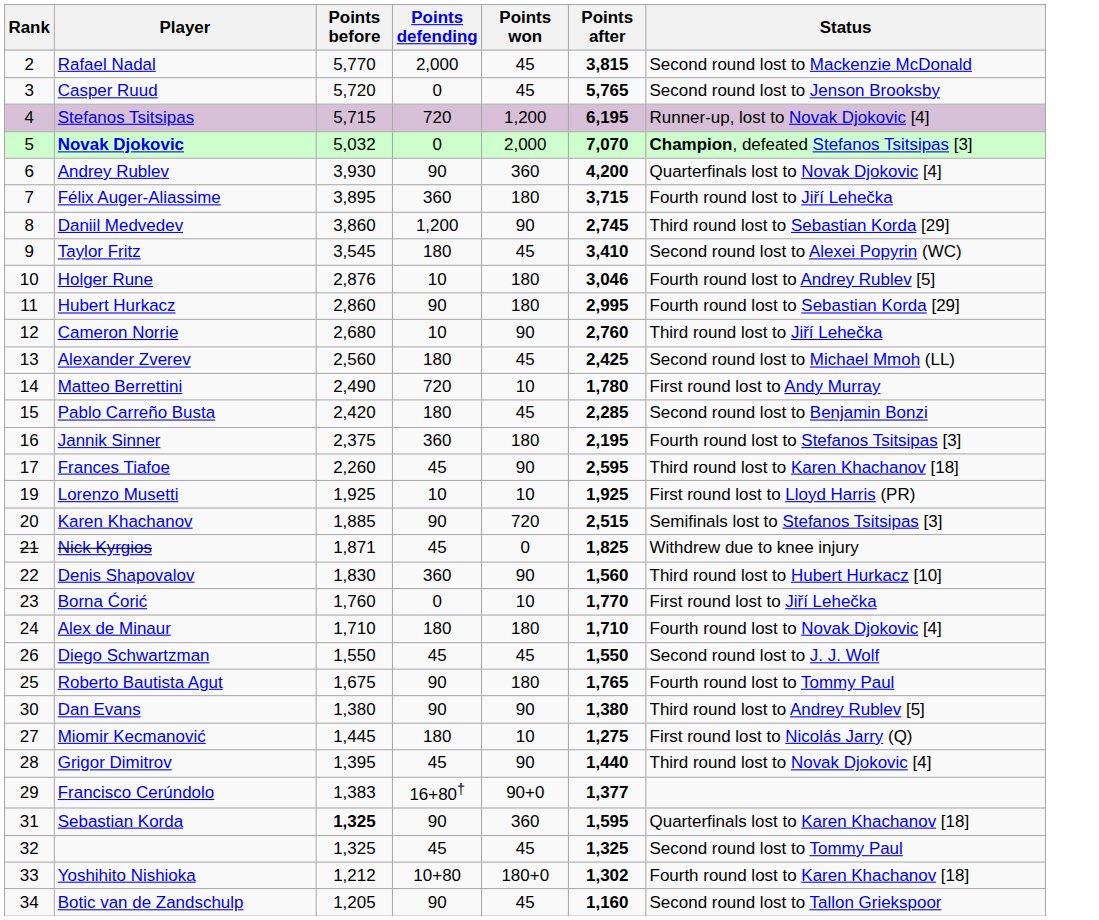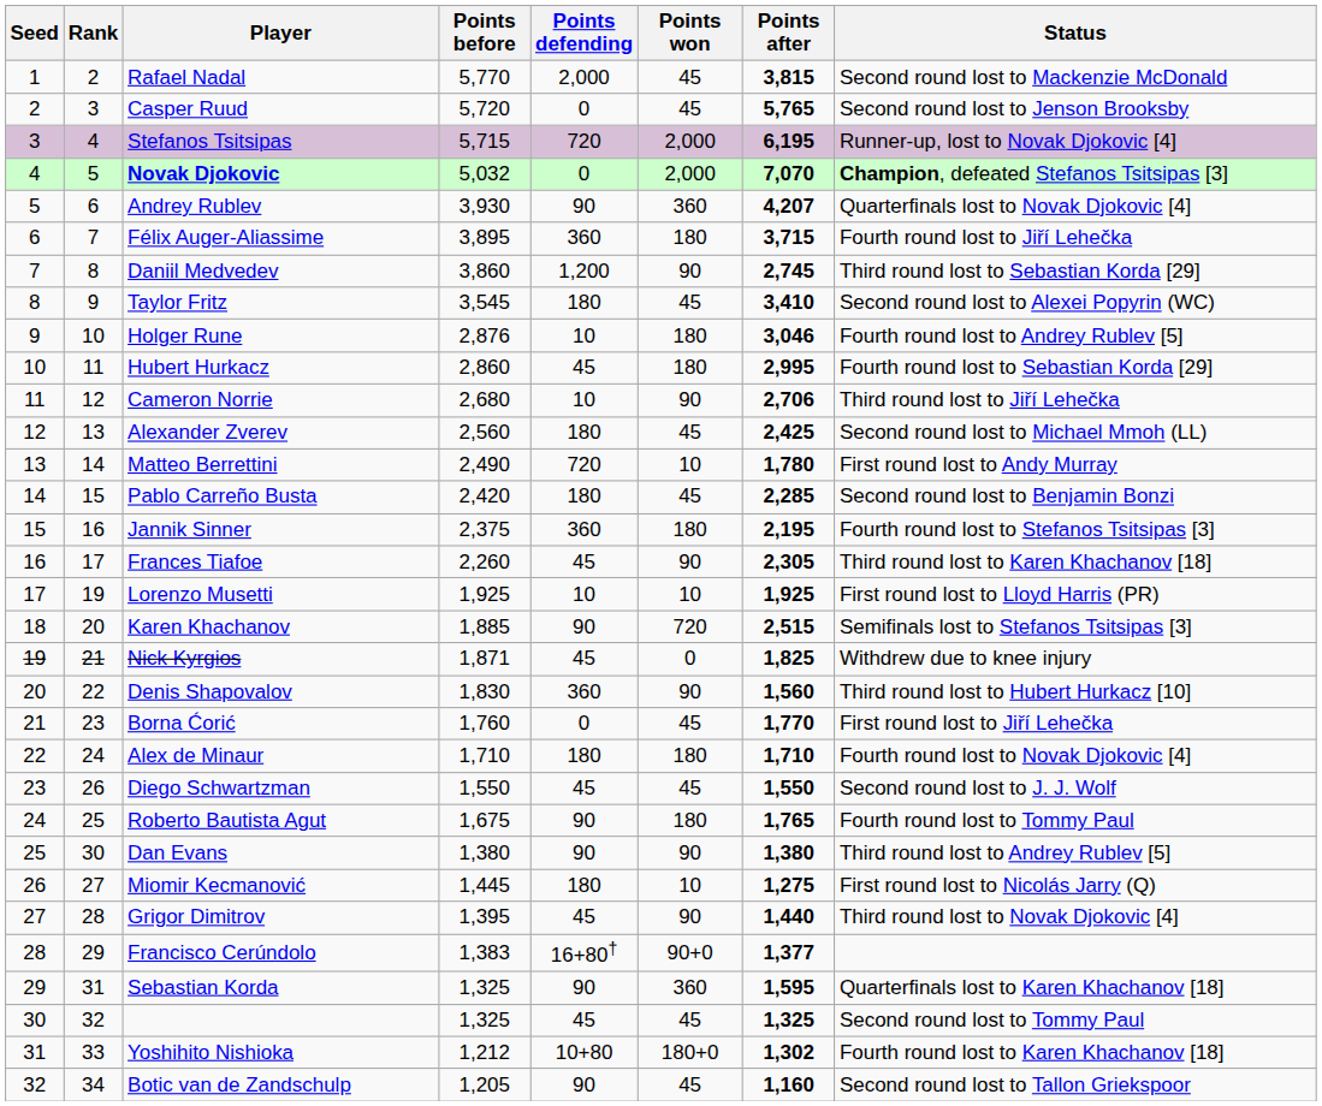+ column: Seed | 1 | 2 | 3 | 4 | 5 | 6 | 7 | 8 | 9 | 10 | 11 | 12 | 13 | 14 | 15 | 16 | 17 | 18 | 19 | 20 | 21 | 22 | 23 | 24 | 25 | 26 | 27 | 28 | 29 | 30 | 31 | 32
Stefanos Tsitsipas | Points won: 1,200 -> 2,000
Andrey Rublev | Points after: 4,200 -> 4,207
Hubert Hurkacz | Points defending: 90 -> 45
Cameron Norrie | Points after: 2,760 -> 2,706
Frances Tiafoe | Points after: 2,595 -> 2,305
Borna Ćorić | Points won: 10 -> 45
Sebastian Korda | Points before: bold -> normal
